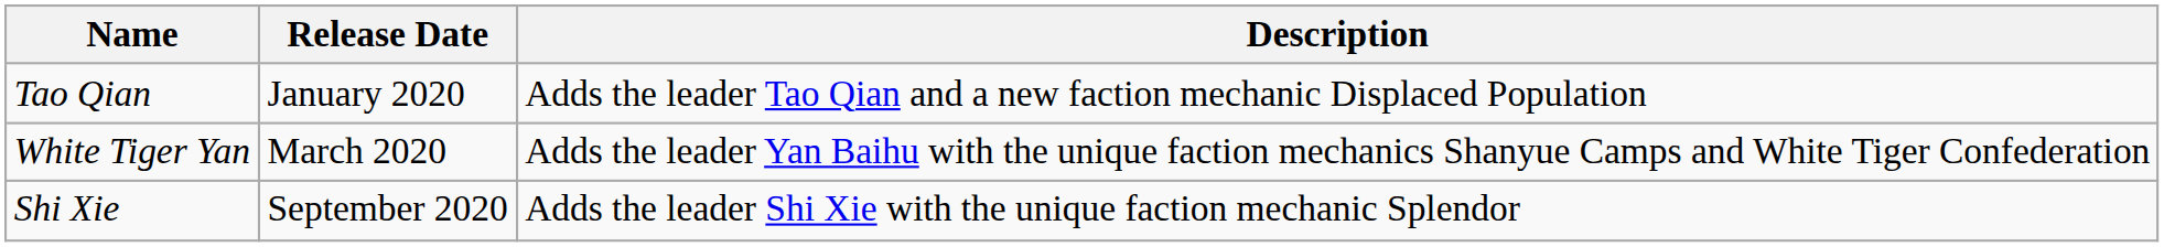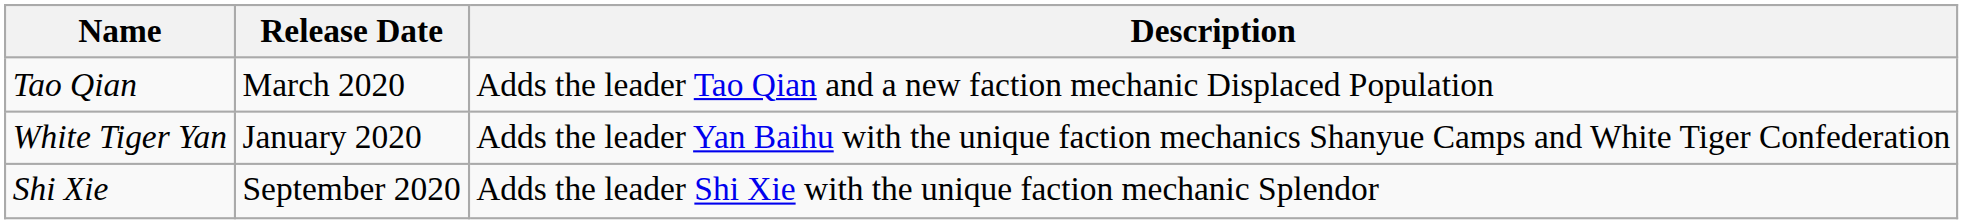Tao Qian | Release Date: January 2020 -> March 2020
White Tiger Yan | Release Date: March 2020 -> January 2020
